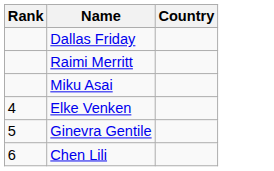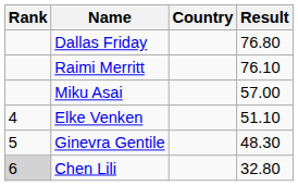+ column: Result | 76.80 | 76.10 | 57.00 | 51.10 | 48.30 | 32.80
Chen Lili | Rank: no background -> lightgrey background
